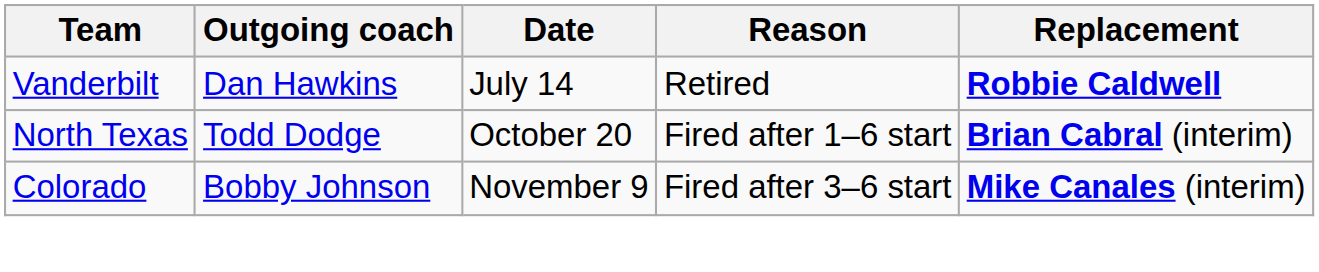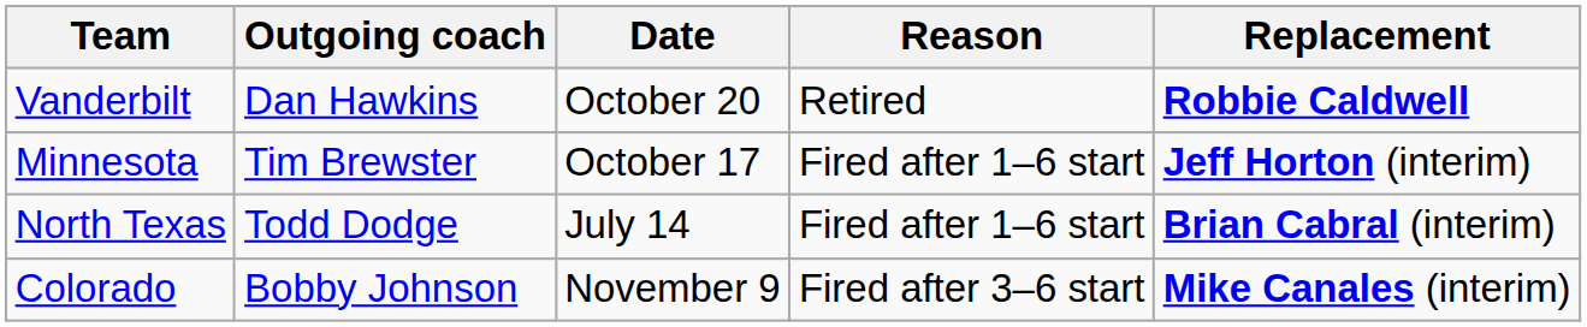Vanderbilt | Date: July 14 -> October 20
+ row: Minnesota | Tim Brewster | October 17 | Fired after 1–6 start | Jeff Horton (interim)
North Texas | Date: October 20 -> July 14
